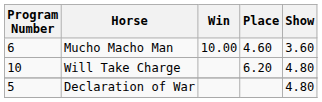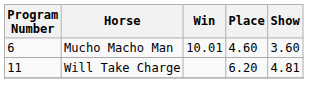Mucho Macho Man | Win: 10.00 -> 10.01
Will Take Charge | Program Number: 10 -> 11
Will Take Charge | Show: 4.80 -> 4.81
- row: 5 | Declaration of War | 4.80
